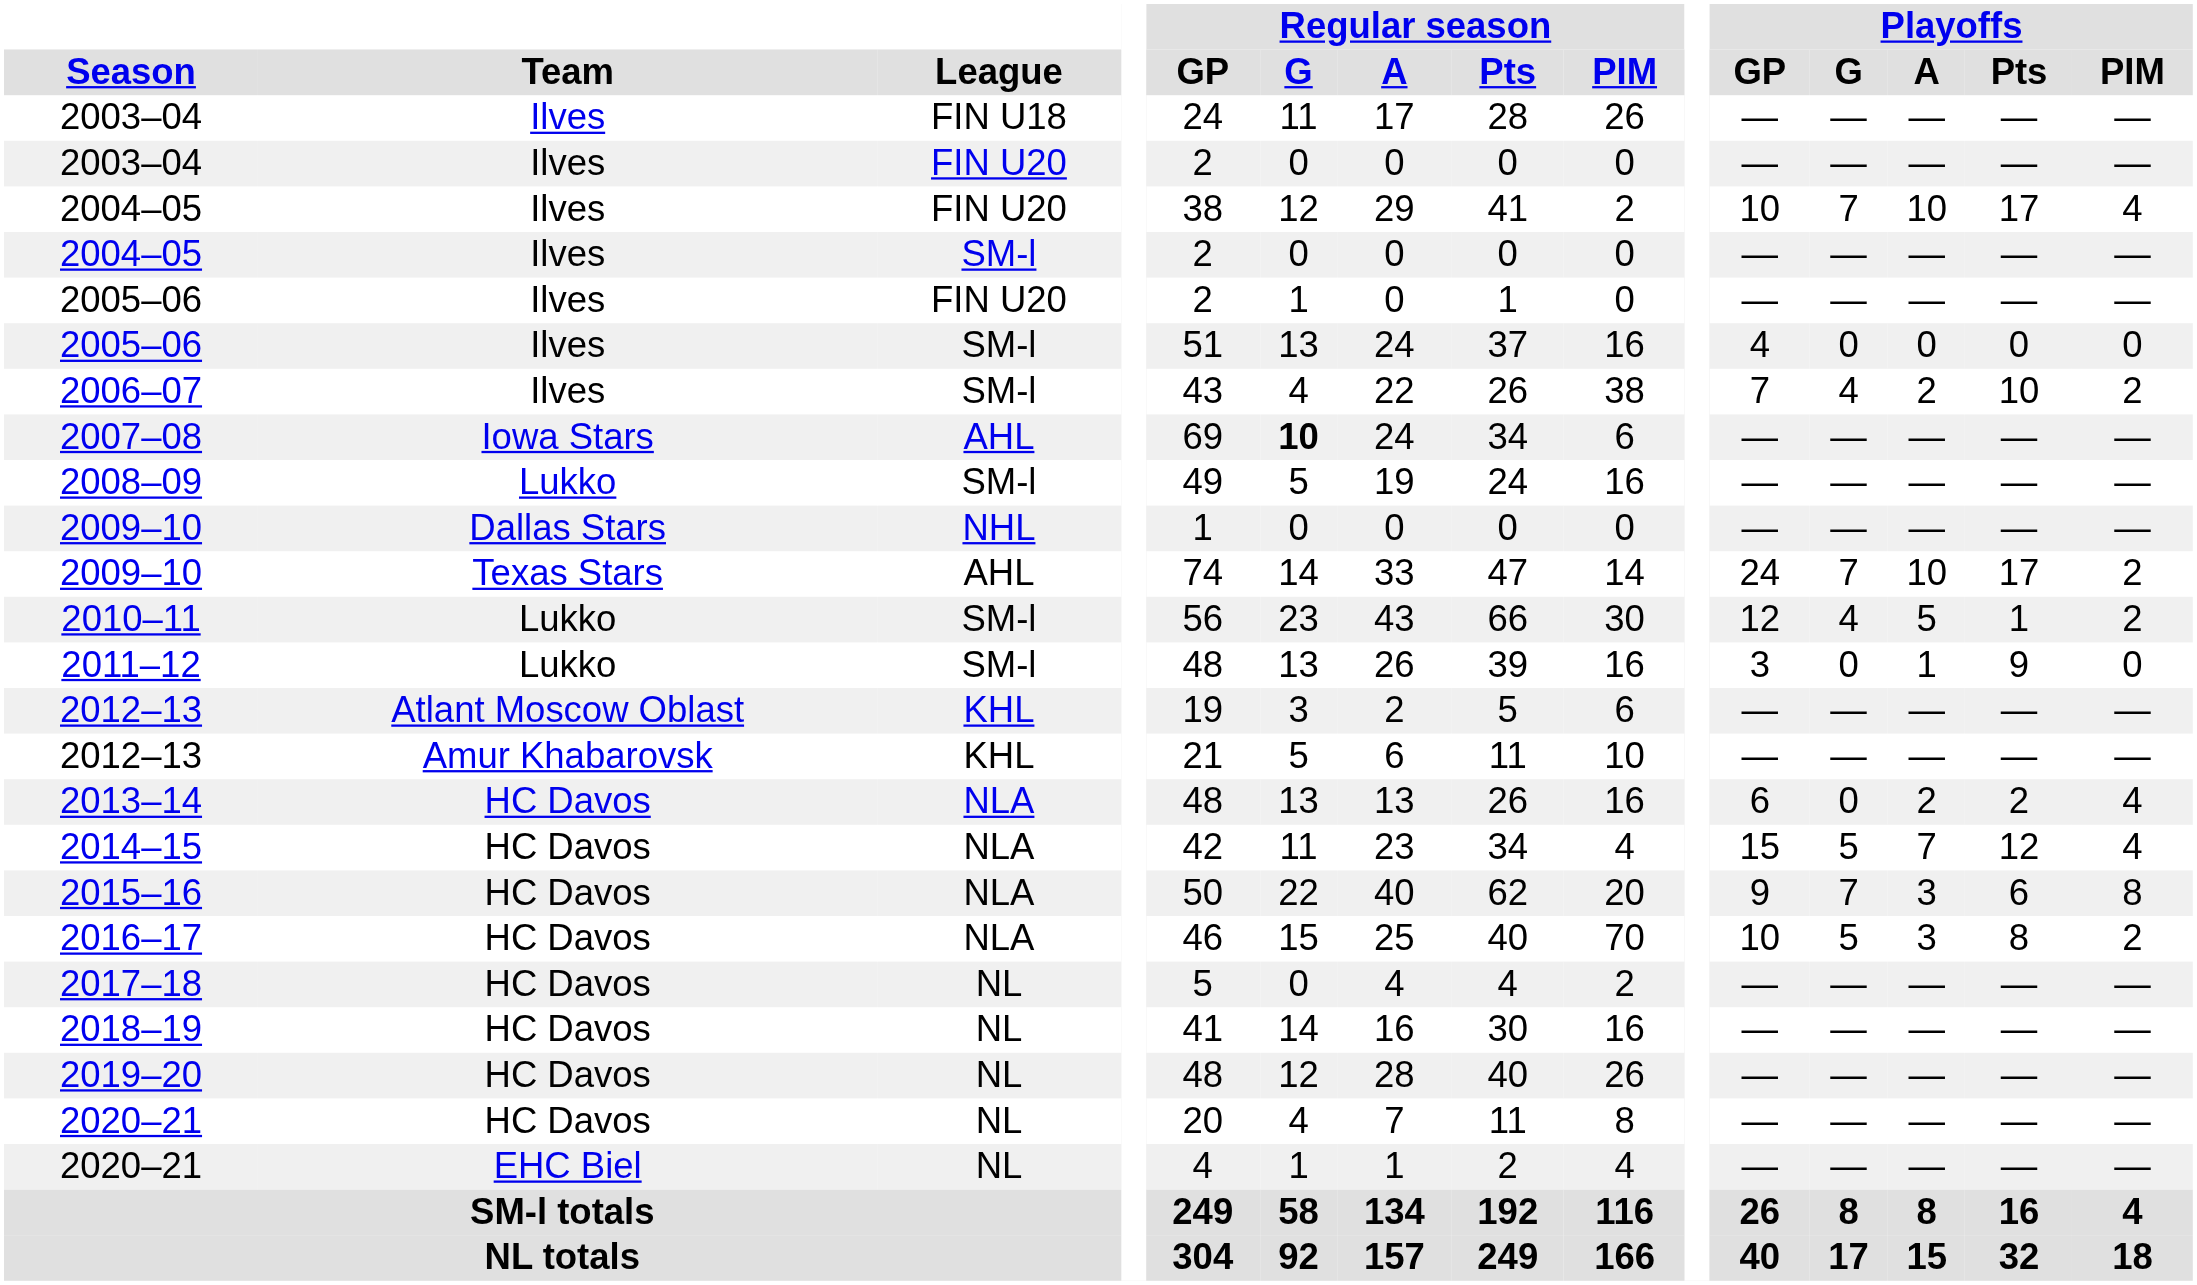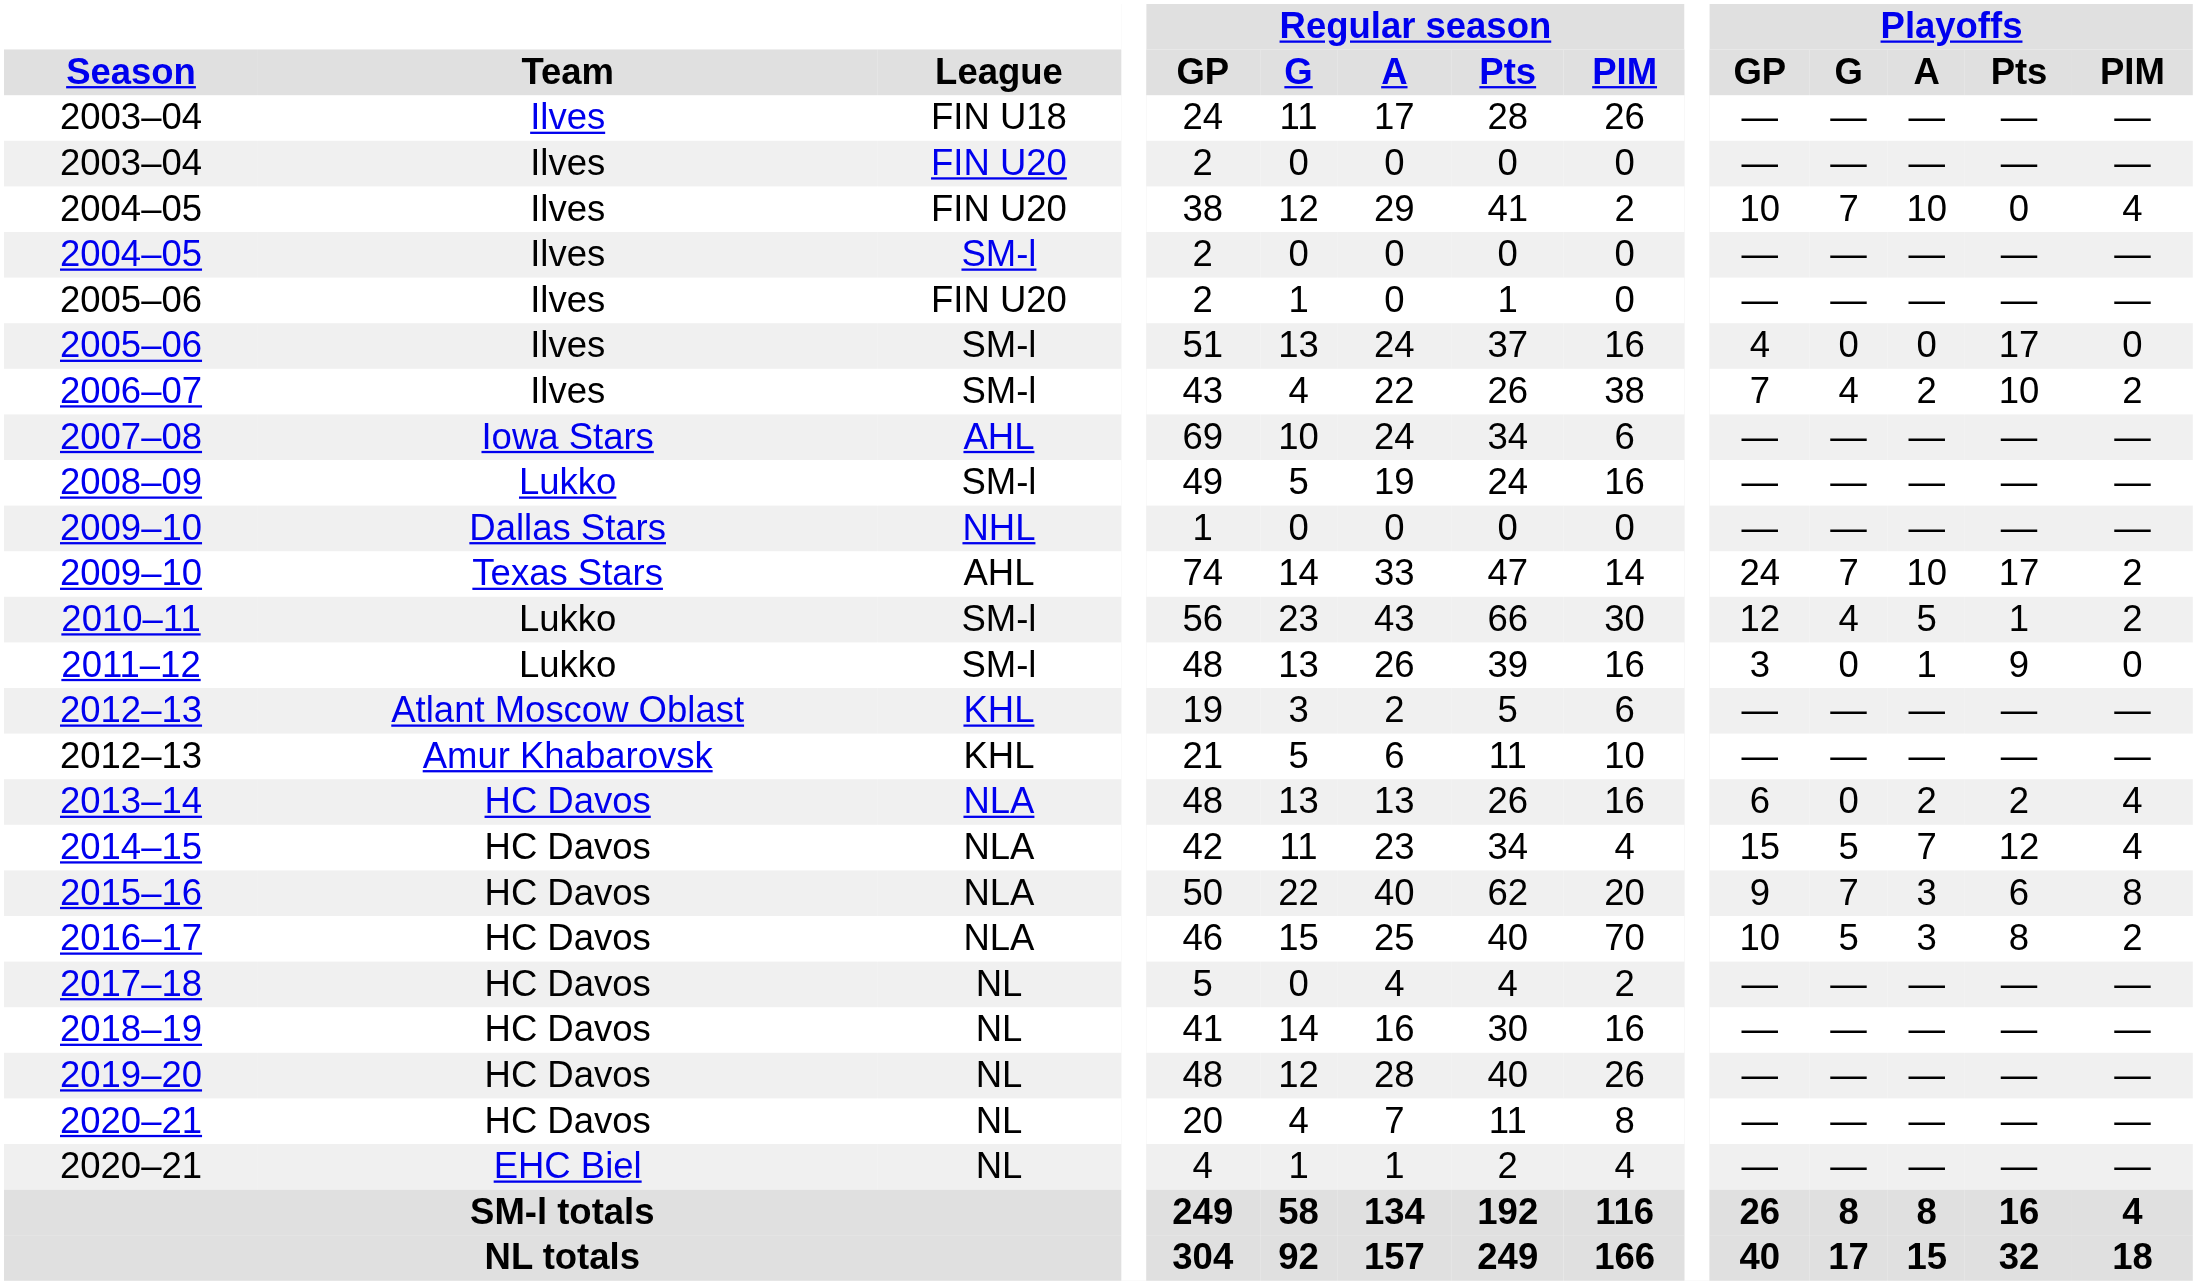2004–05 / FIN U20 | Playoffs / Pts: 17 -> 0
2005–06 / SM-l | Playoffs / Pts: 0 -> 17
2007–08 | Regular season / G: bold -> normal
